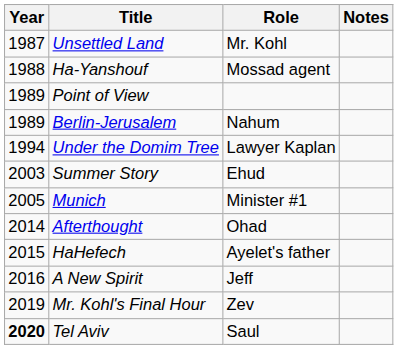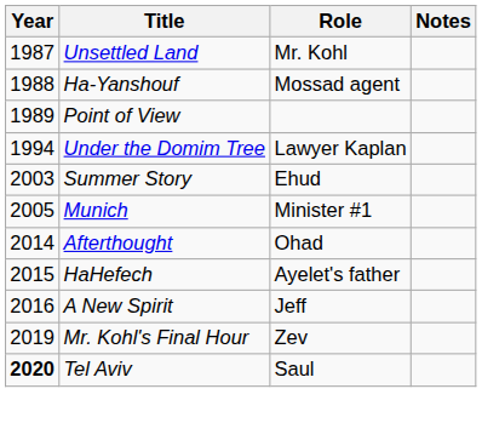- row: 1989 | Berlin-Jerusalem | Nahum
